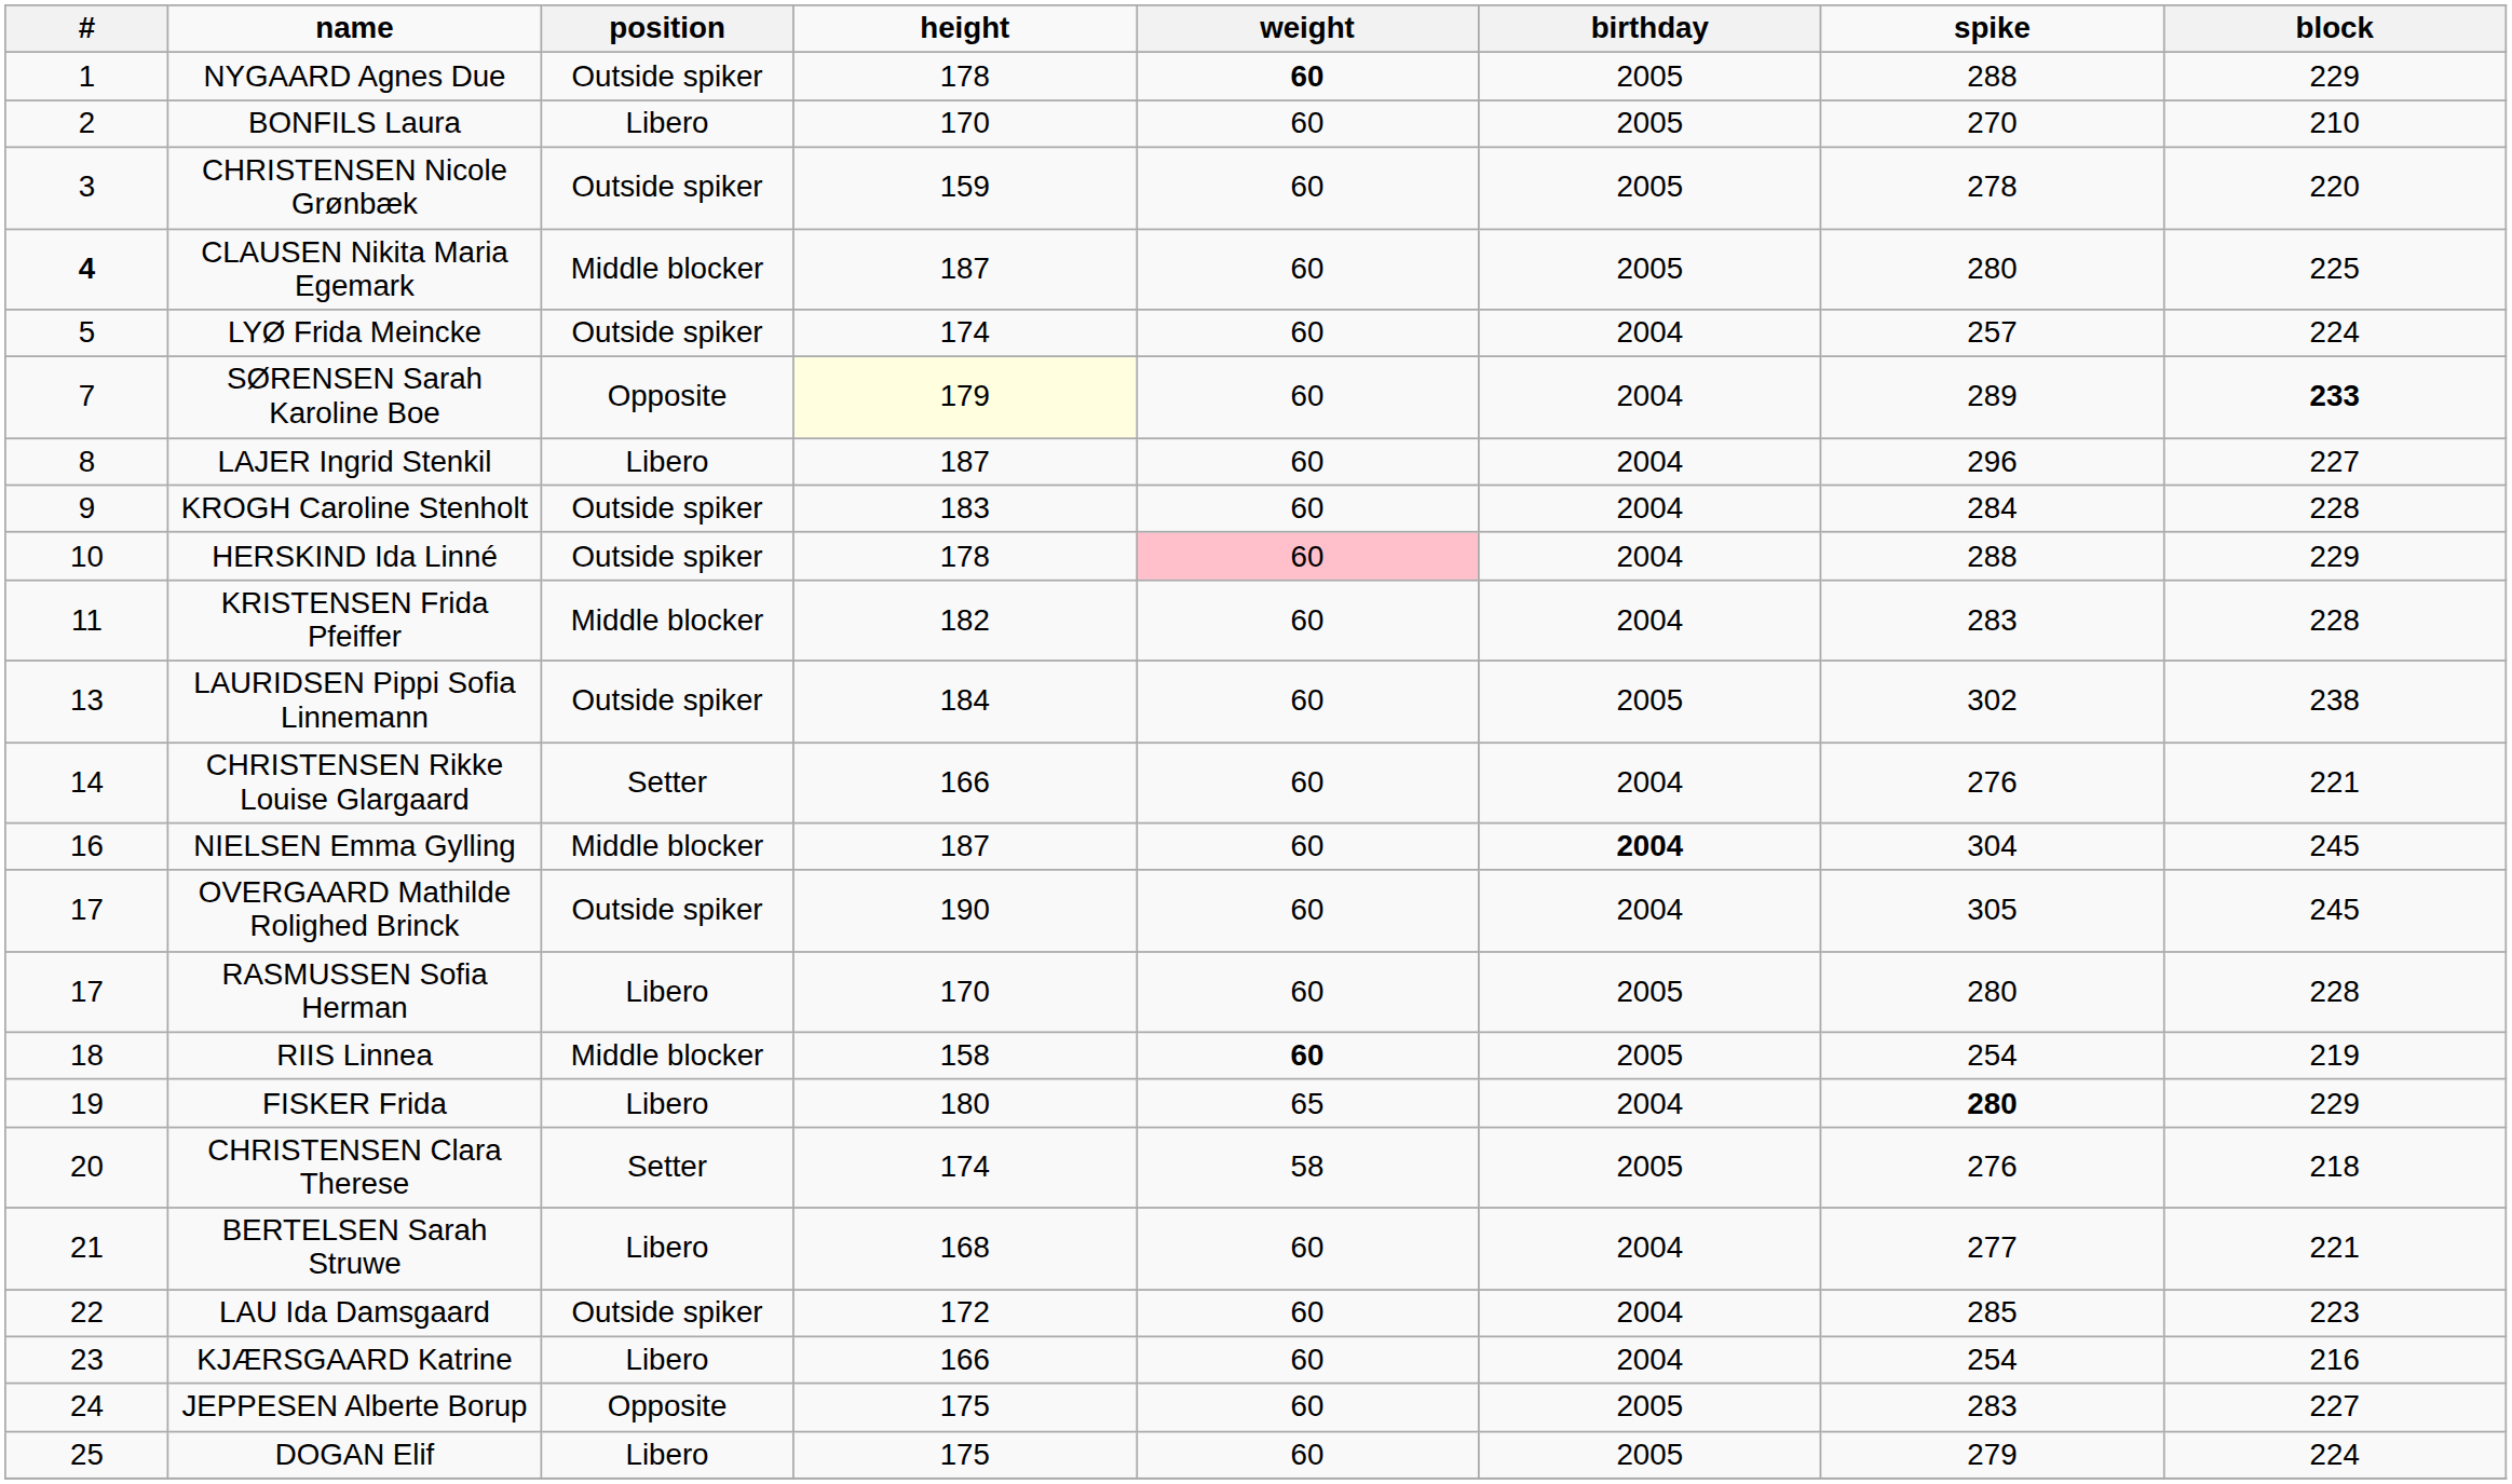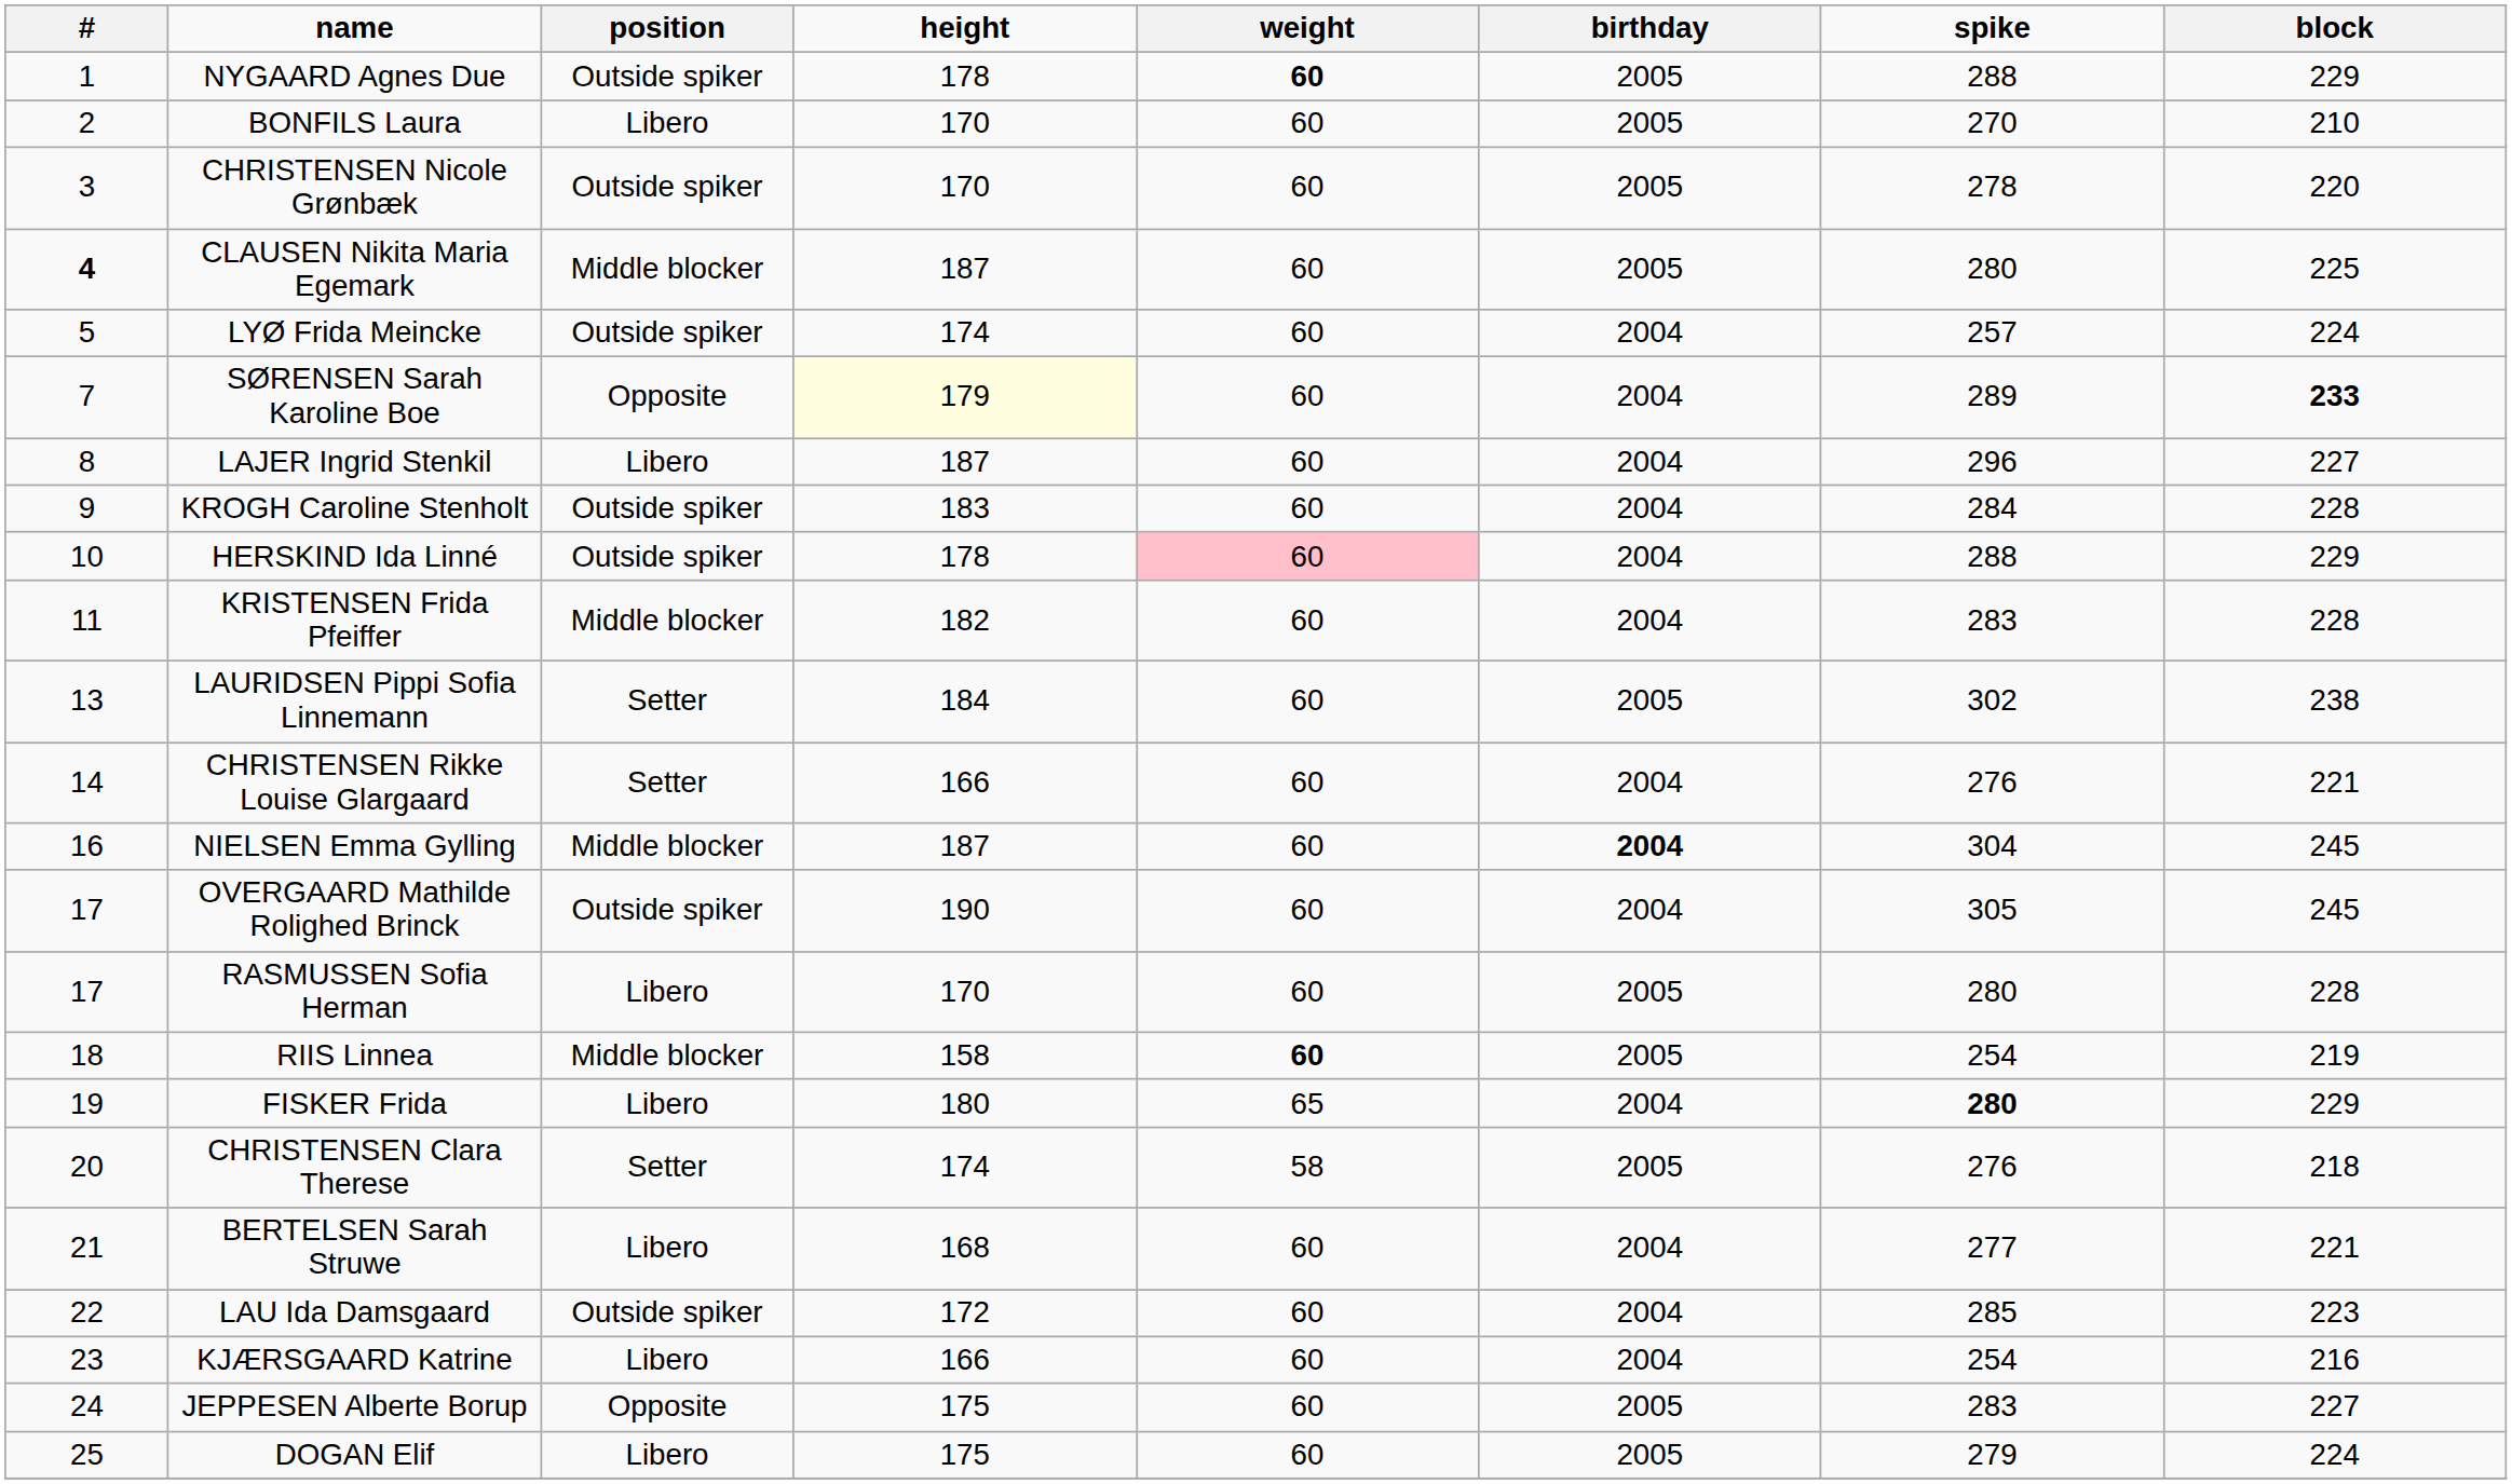CHRISTENSEN Nicole Grønbæk | height: 159 -> 170
LAURIDSEN Pippi Sofia Linnemann | position: Outside spiker -> Setter
